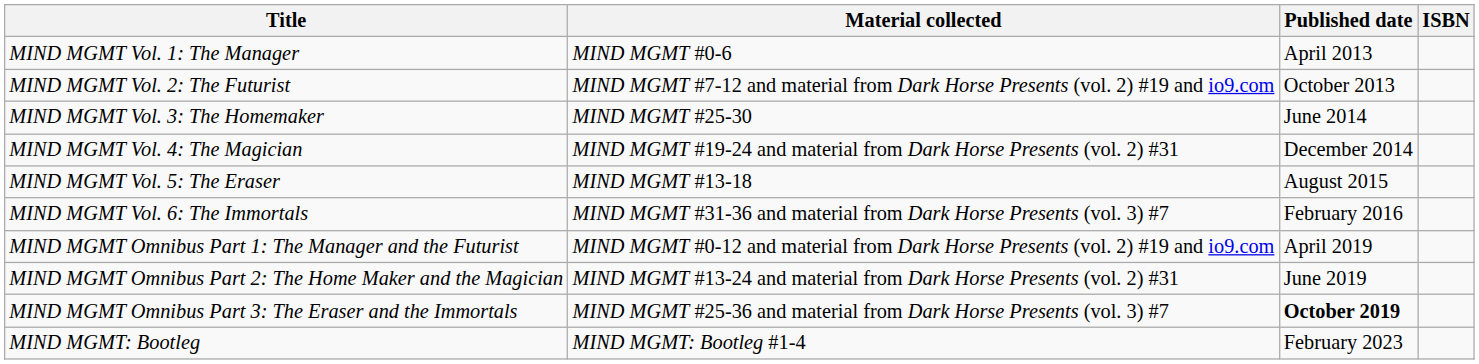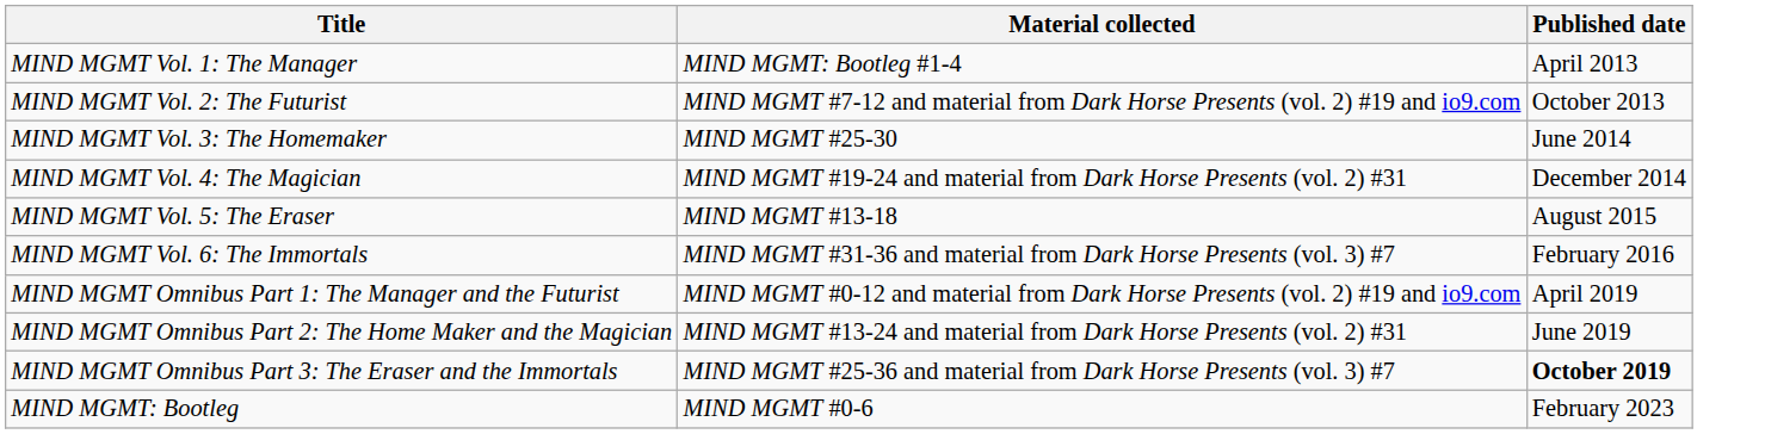- column: ISBN
MIND MGMT Vol. 1: The Manager | Material collected: MIND MGMT #0-6 -> MIND MGMT: Bootleg #1-4
MIND MGMT: Bootleg | Material collected: MIND MGMT: Bootleg #1-4 -> MIND MGMT #0-6
